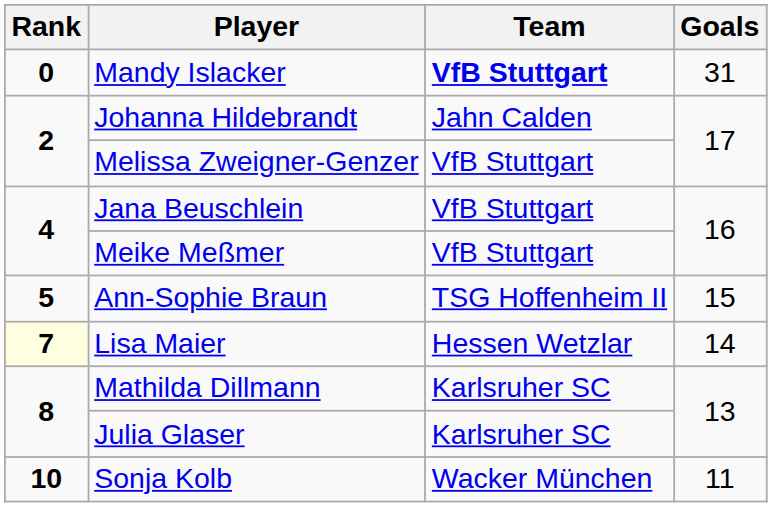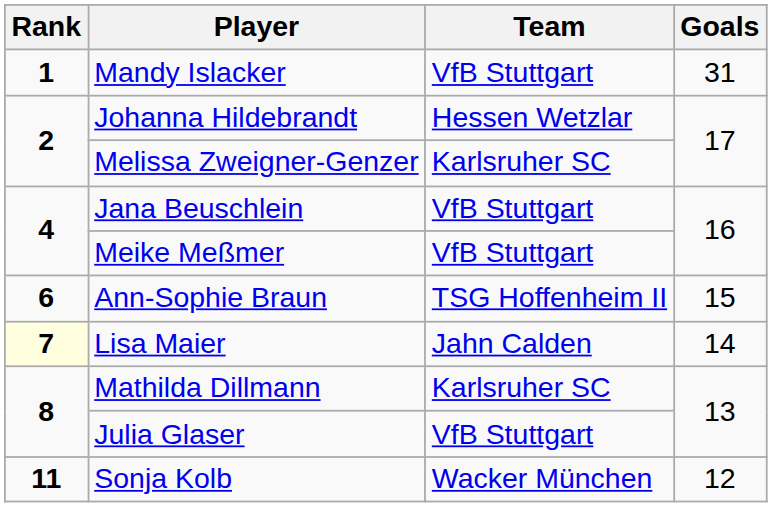Mandy Islacker | Rank: 0 -> 1
Mandy Islacker | Team: bold -> normal
Johanna Hildebrandt | Team: Jahn Calden -> Hessen Wetzlar
Melissa Zweigner-Genzer | Team: VfB Stuttgart -> Karlsruher SC
Ann-Sophie Braun | Rank: 5 -> 6
Lisa Maier | Team: Hessen Wetzlar -> Jahn Calden
Julia Glaser | Team: Karlsruher SC -> VfB Stuttgart
Sonja Kolb | Rank: 10 -> 11
Sonja Kolb | Goals: 11 -> 12
